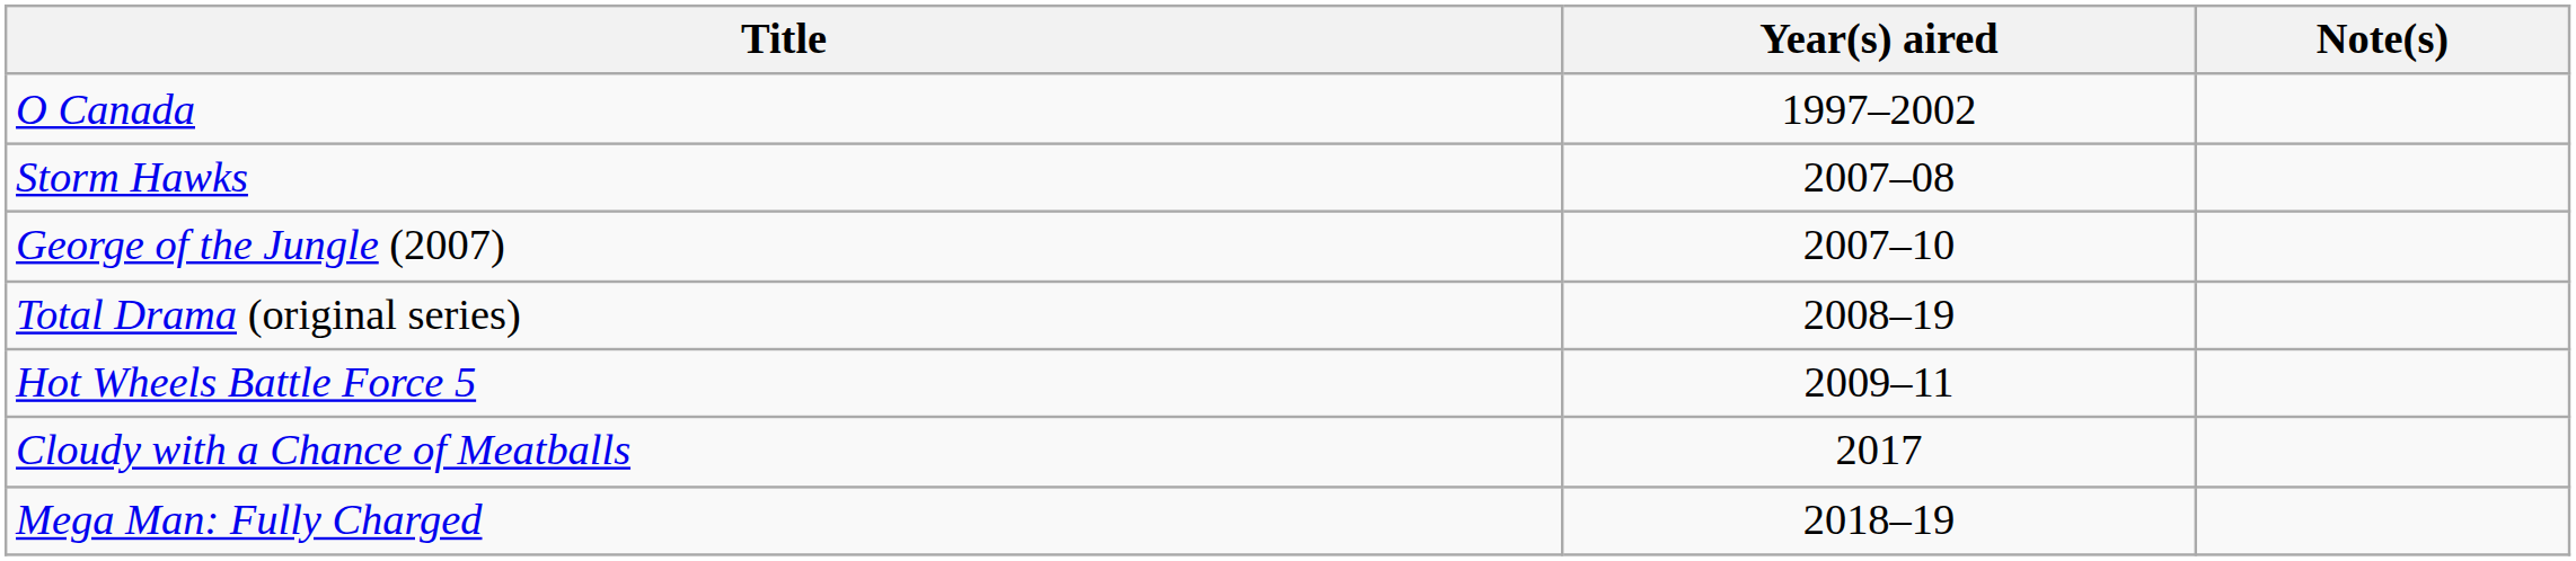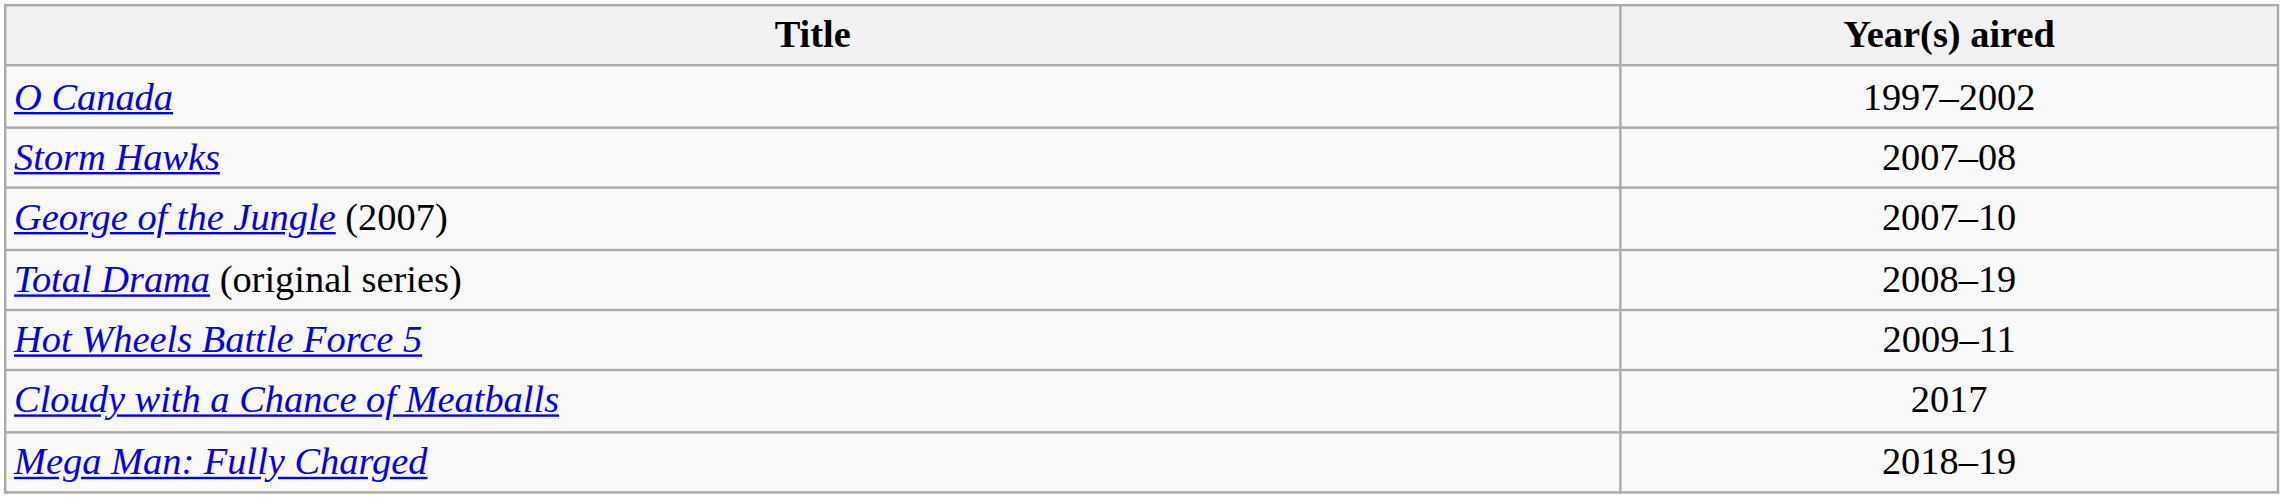- column: Note(s)
